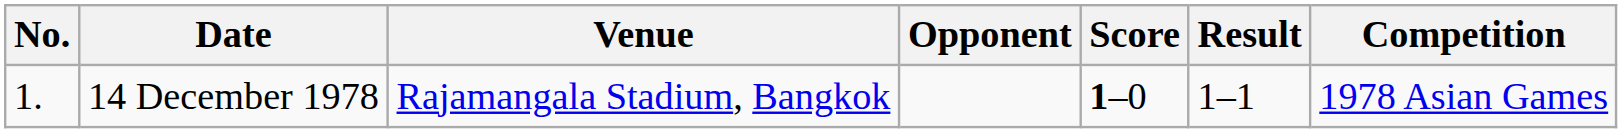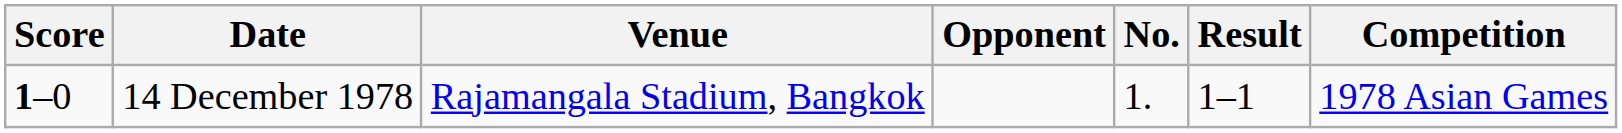columns swapped: No. <-> Score
